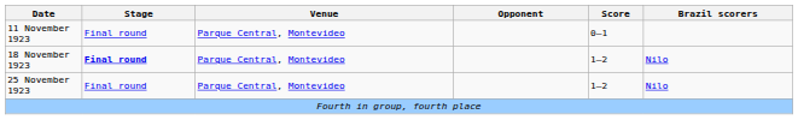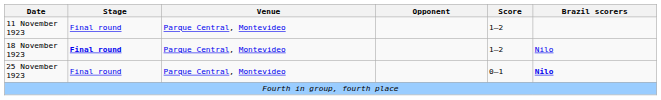11 November 1923 | Score: 0–1 -> 1–2
25 November 1923 | Score: 1–2 -> 0–1
25 November 1923 | Brazil scorers: normal -> bold
